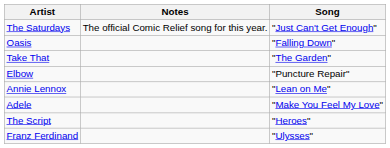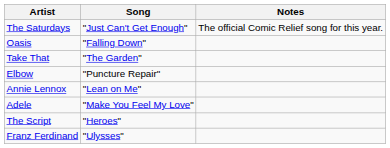columns swapped: Song <-> Notes
